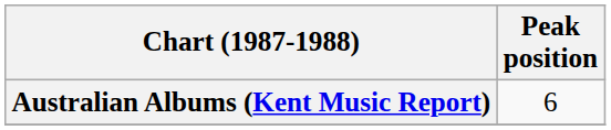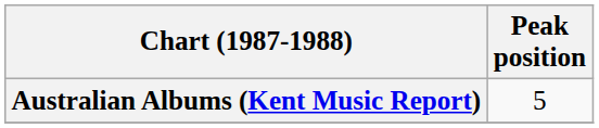Australian Albums (Kent Music Report) | Peak position: 6 -> 5
